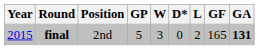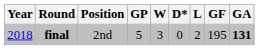final | Year: 2015 -> 2018
final | GF: 165 -> 195
